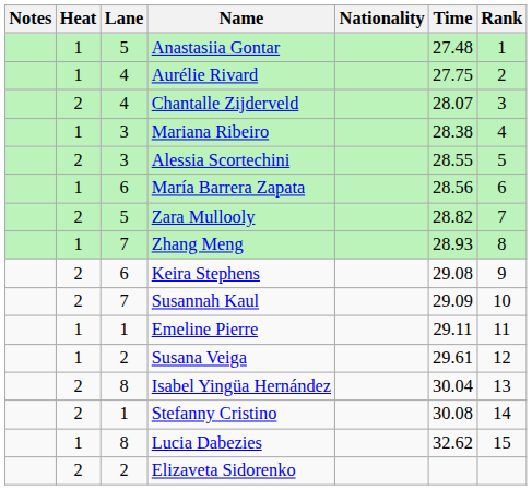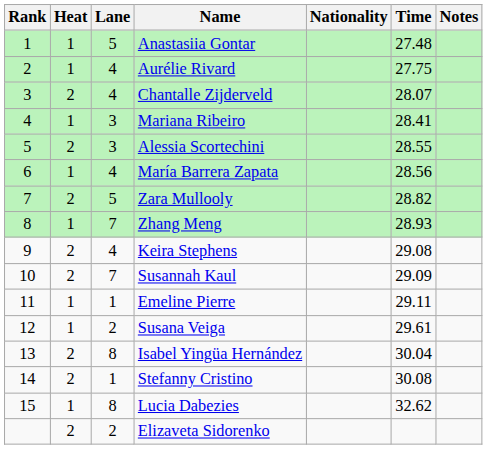columns swapped: Rank <-> Notes
Mariana Ribeiro | Time: 28.38 -> 28.41
María Barrera Zapata | Lane: 6 -> 4
Keira Stephens | Lane: 6 -> 4
